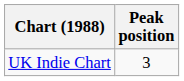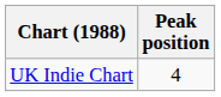UK Indie Chart | Peak position: 3 -> 4
